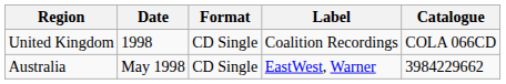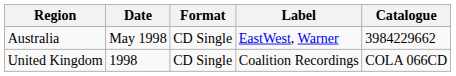rows swapped: Australia <-> United Kingdom
